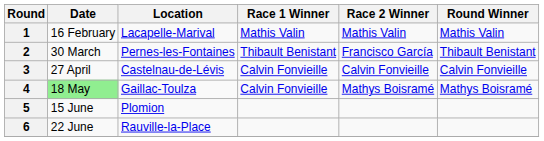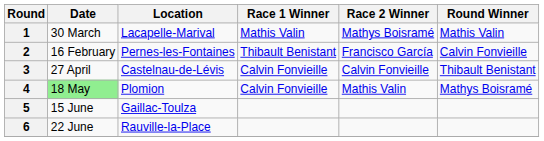1 | Date: 16 February -> 30 March
1 | Race 2 Winner: Mathis Valin -> Mathys Boisramé
2 | Date: 30 March -> 16 February
2 | Round Winner: Thibault Benistant -> Calvin Fonvieille
3 | Round Winner: Calvin Fonvieille -> Thibault Benistant
4 | Location: Gaillac-Toulza -> Plomion
4 | Race 2 Winner: Mathys Boisramé -> Mathis Valin
5 | Location: Plomion -> Gaillac-Toulza
